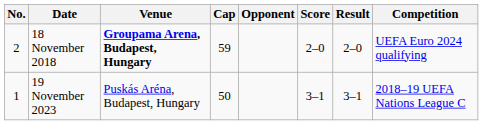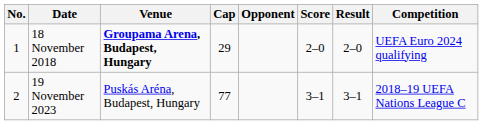18 November 2018 | No.: 2 -> 1
18 November 2018 | Cap: 59 -> 29
19 November 2023 | No.: 1 -> 2
19 November 2023 | Cap: 50 -> 77
